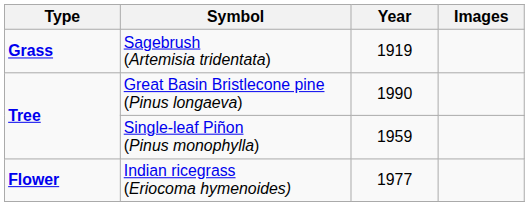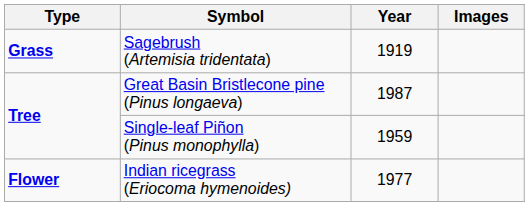Great Basin Bristlecone pine (Pinus longaeva) | Year: 1990 -> 1987
